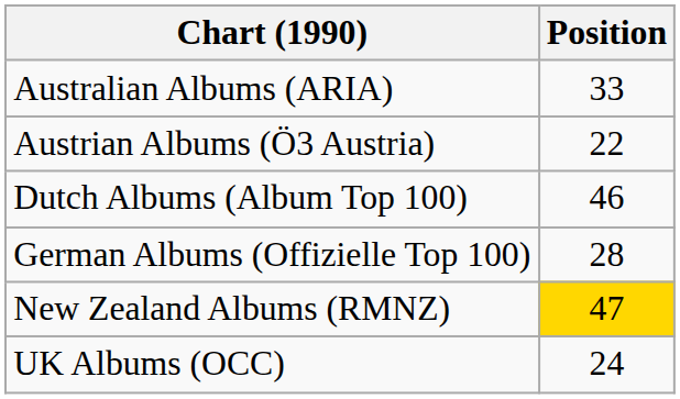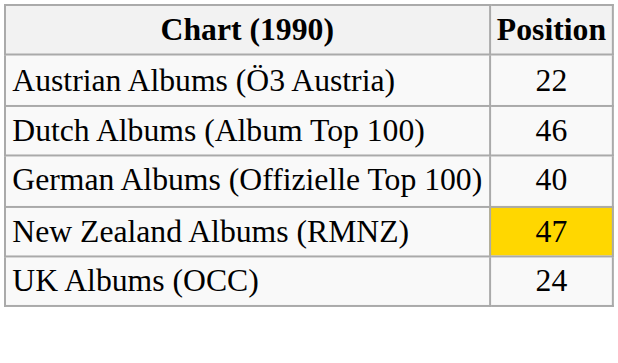- row: Australian Albums (ARIA) | 33
German Albums (Offizielle Top 100) | Position: 28 -> 40
